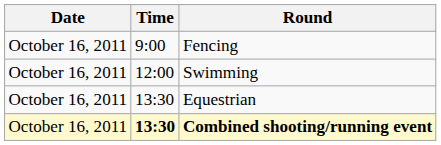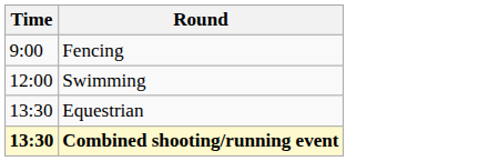- column: Date | October 16, 2011 | October 16, 2011 | October 16, 2011 | October 16, 2011
